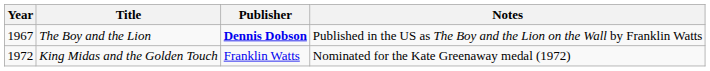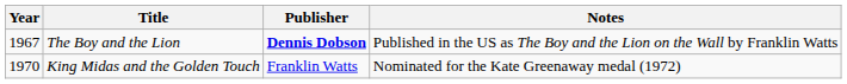King Midas and the Golden Touch | Year: 1972 -> 1970
